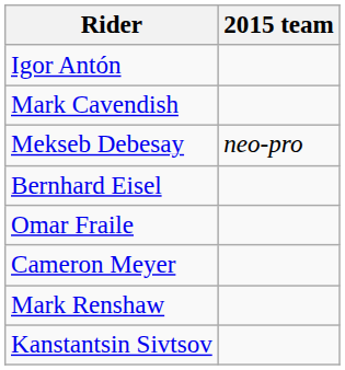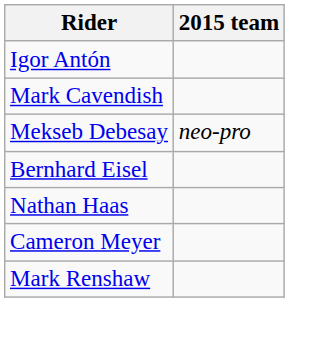- row: Omar Fraile
+ row: Nathan Haas
- row: Kanstantsin Sivtsov
